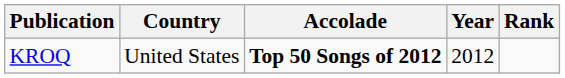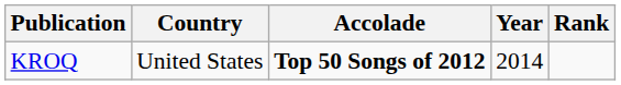KROQ | Year: 2012 -> 2014
